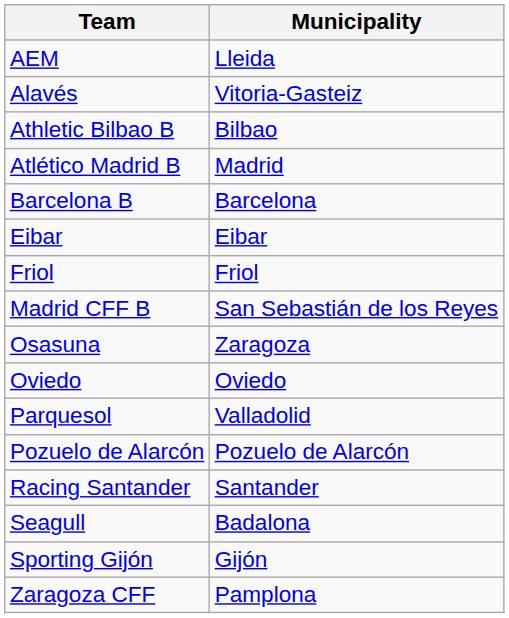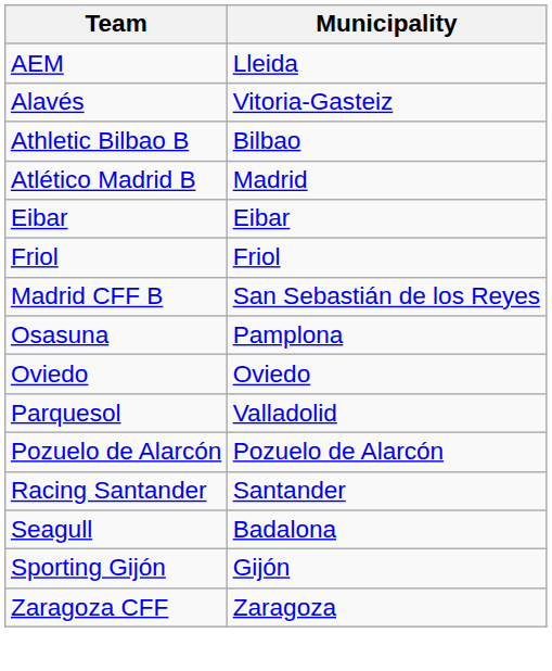- row: Barcelona B | Barcelona
Osasuna | Municipality: Zaragoza -> Pamplona
Zaragoza CFF | Municipality: Pamplona -> Zaragoza
